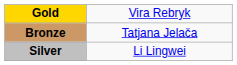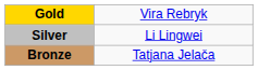rows swapped: Silver <-> Bronze
